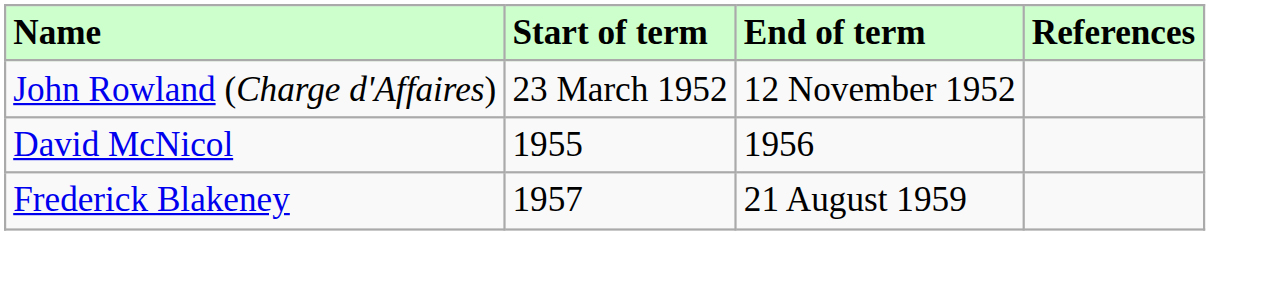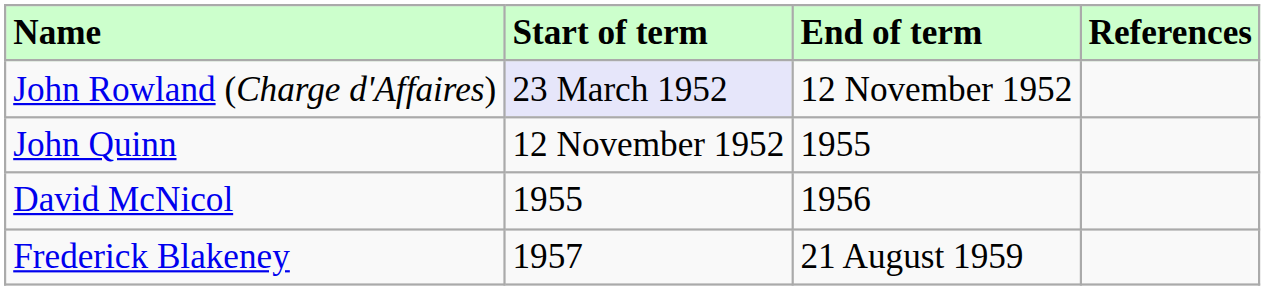John Rowland (Charge d'Affaires) | Start of term: no background -> lavender background
+ row: John Quinn | 12 November 1952 | 1955
